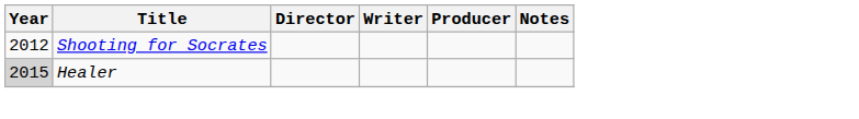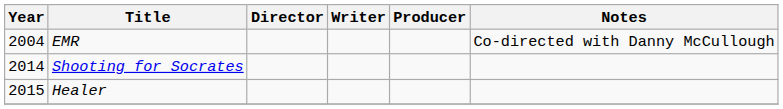+ row: 2004 | EMR | Co-directed with Danny McCullough
Shooting for Socrates | Year: 2012 -> 2014
Healer | Year: lightgrey background -> no background
